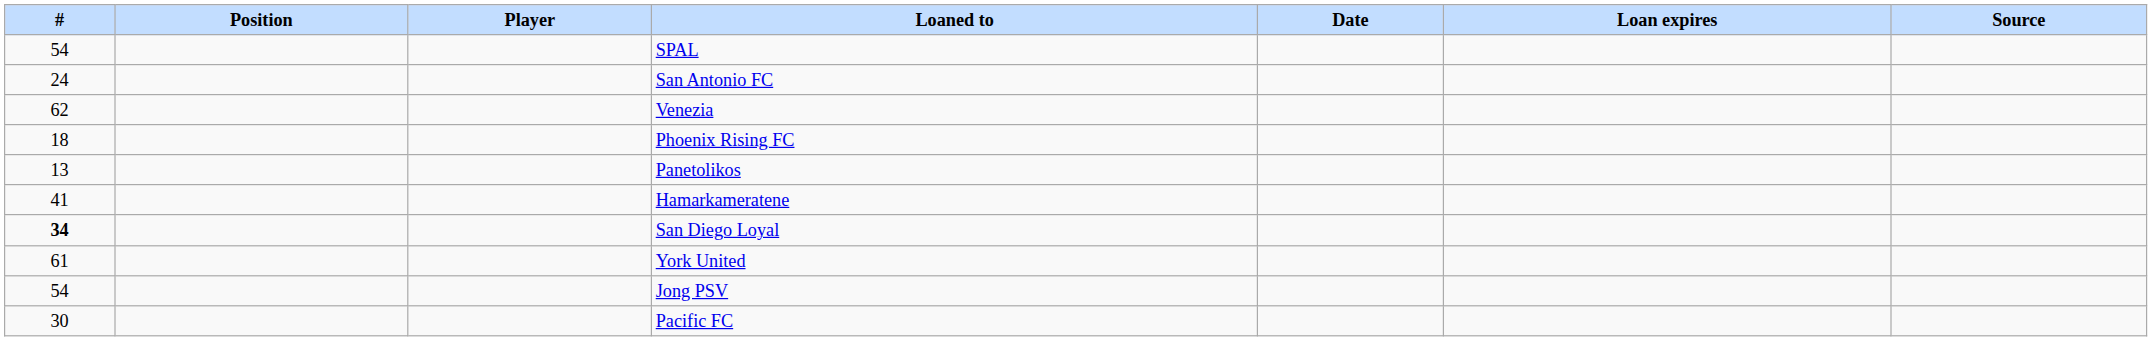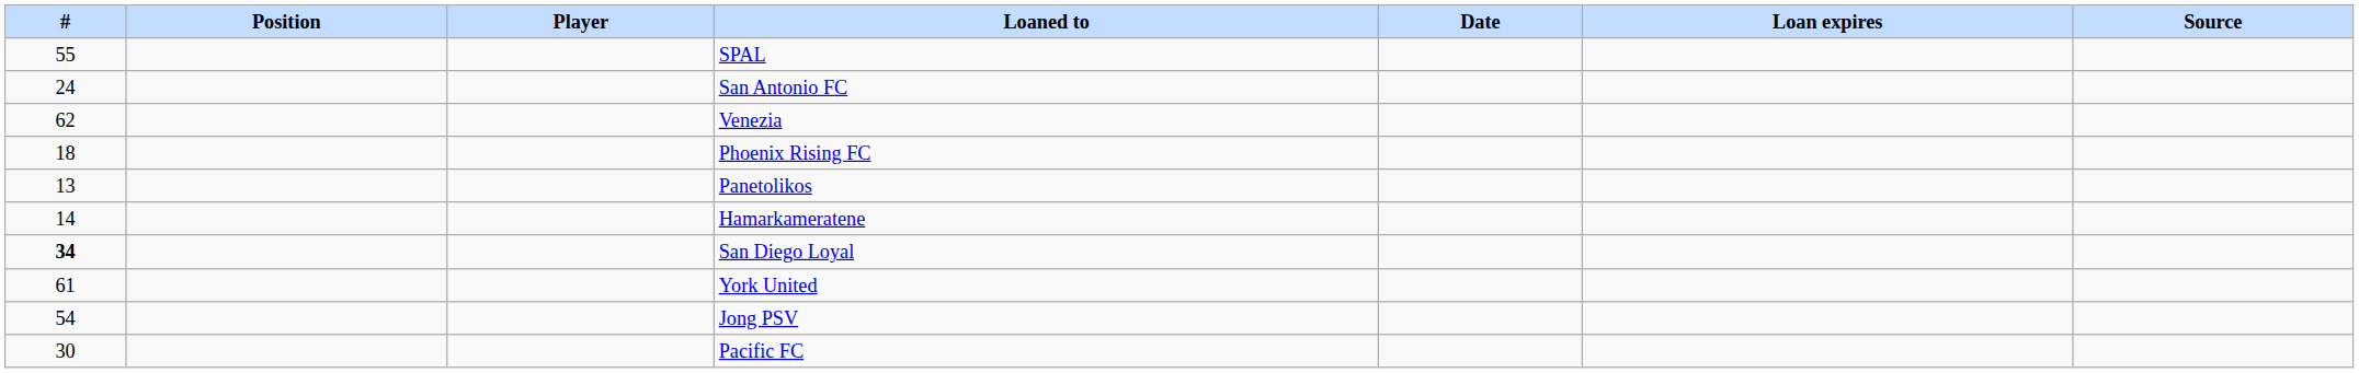SPAL | #: 54 -> 55
Hamarkameratene | #: 41 -> 14
